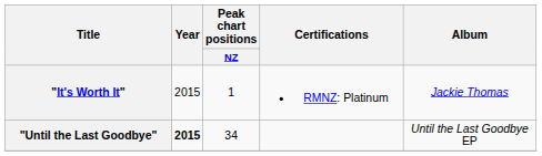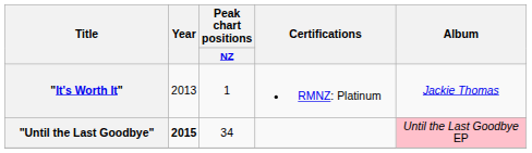"It's Worth It" | Year: 2015 -> 2013
"Until the Last Goodbye" | Album: no background -> pink background
